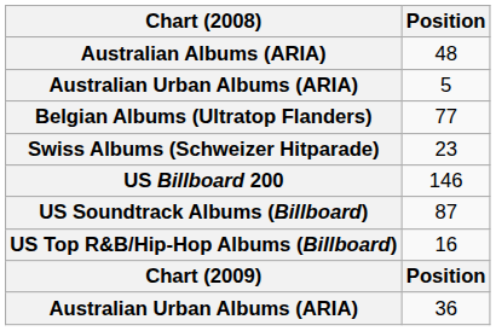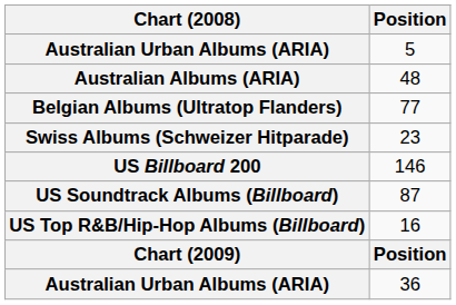rows swapped: 48 <-> 5
